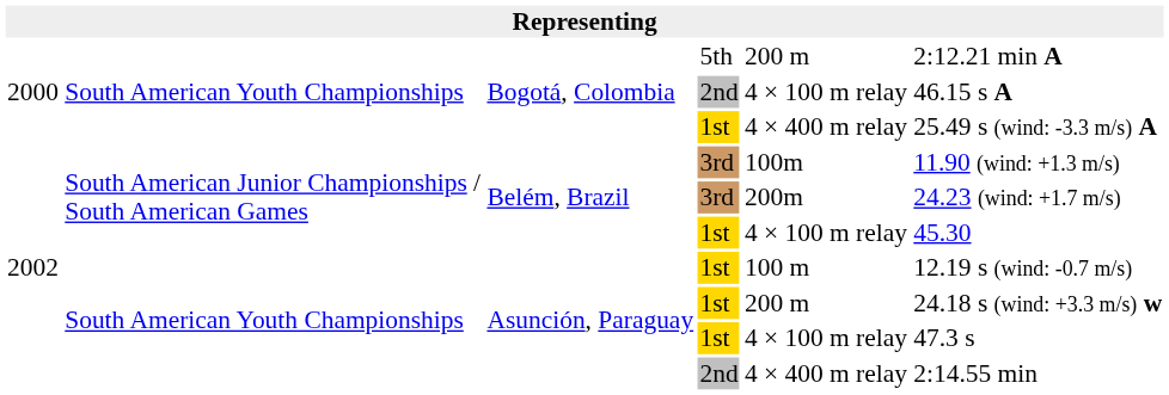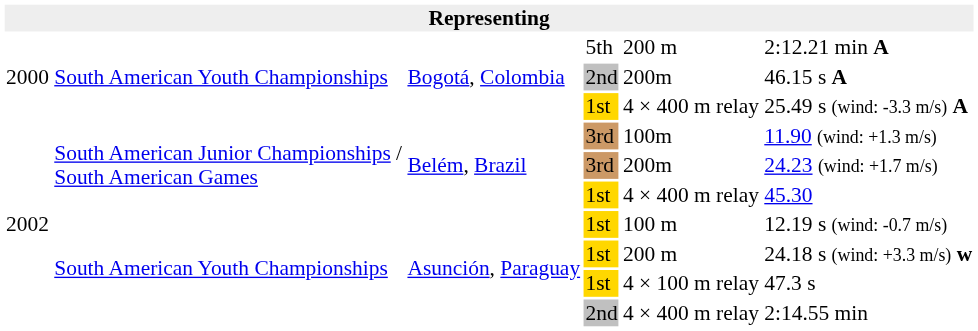Bogotá, Colombia / 2nd | column 5: 4 × 100 m relay -> 200m
Belém, Brazil / 1st | column 5: 4 × 100 m relay -> 4 × 400 m relay
